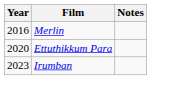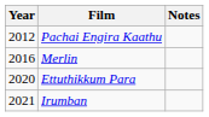+ row: 2012 | Pachai Engira Kaathu
Irumban | Year: 2023 -> 2021
